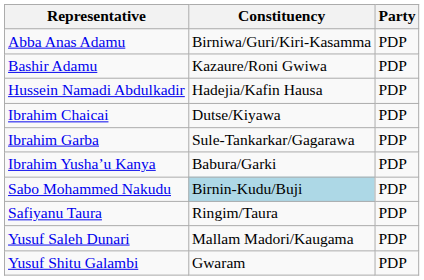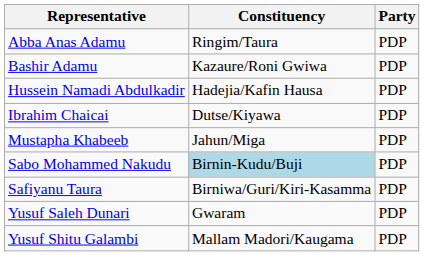Abba Anas Adamu | Constituency: Birniwa/Guri/Kiri-Kasamma -> Ringim/Taura
- row: Ibrahim Garba | Sule-Tankarkar/Gagarawa | PDP
- row: Ibrahim Yusha’u Kanya | Babura/Garki | PDP
+ row: Mustapha Khabeeb | Jahun/Miga | PDP
Safiyanu Taura | Constituency: Ringim/Taura -> Birniwa/Guri/Kiri-Kasamma
Yusuf Saleh Dunari | Constituency: Mallam Madori/Kaugama -> Gwaram
Yusuf Shitu Galambi | Constituency: Gwaram -> Mallam Madori/Kaugama
